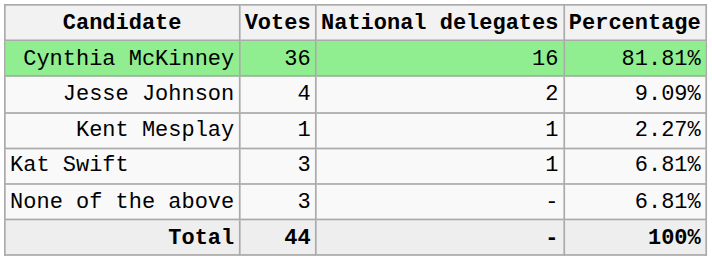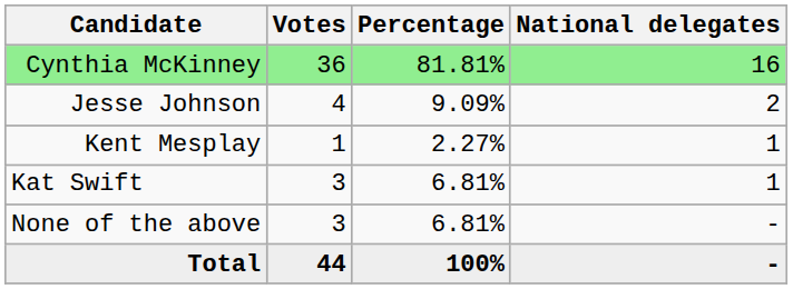columns swapped: Percentage <-> National delegates
